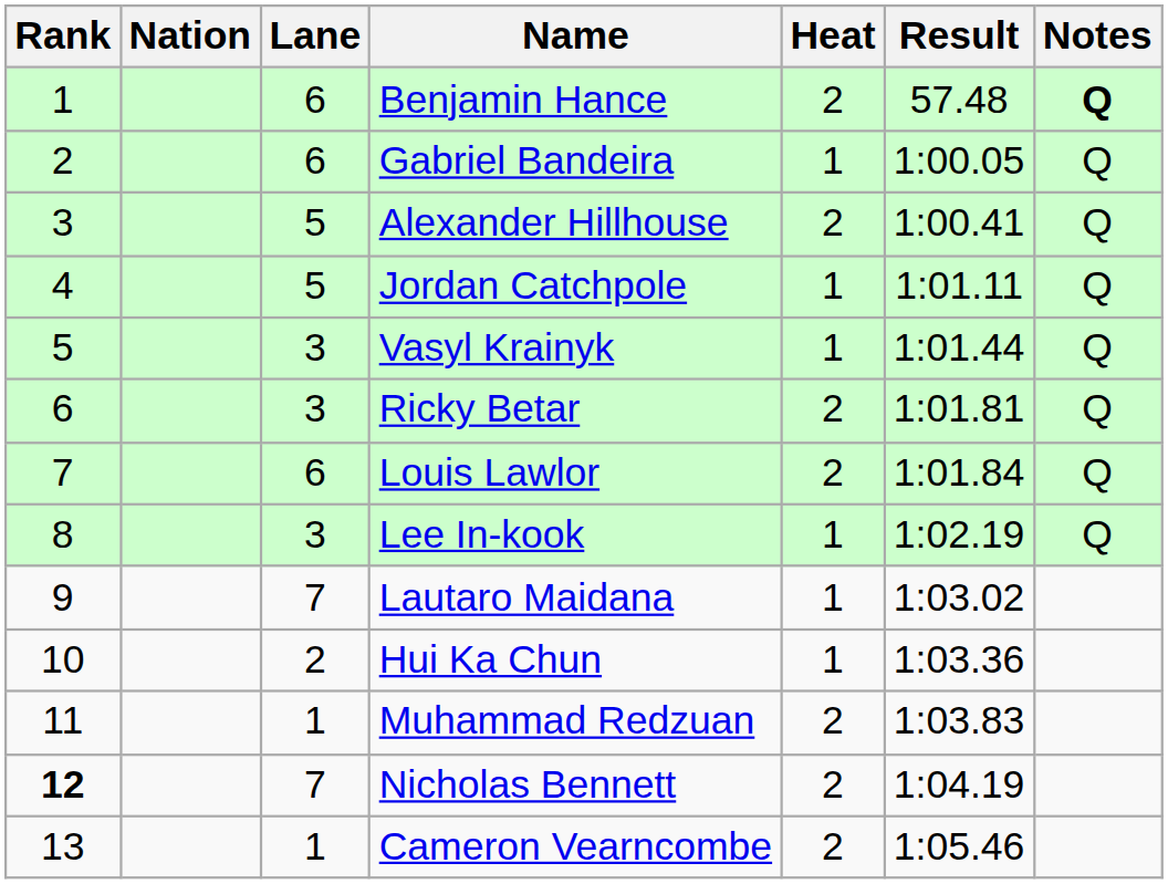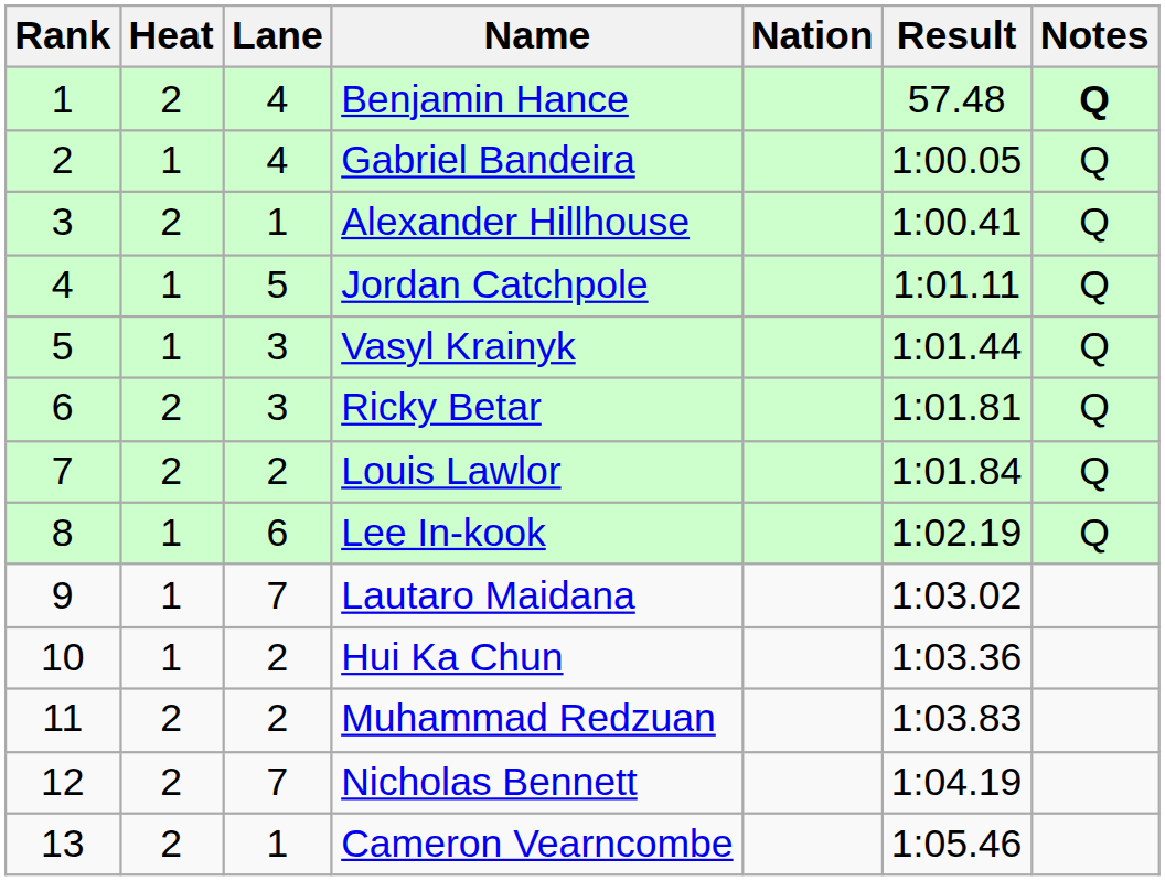columns swapped: Heat <-> Nation
Benjamin Hance | Lane: 6 -> 4
Gabriel Bandeira | Lane: 6 -> 4
Alexander Hillhouse | Lane: 5 -> 1
Louis Lawlor | Lane: 6 -> 2
Lee In-kook | Lane: 3 -> 6
Muhammad Redzuan | Lane: 1 -> 2
Nicholas Bennett | Rank: bold -> normal
